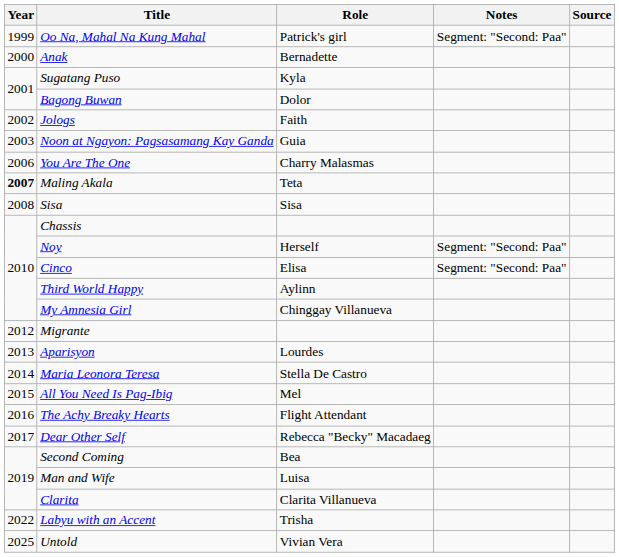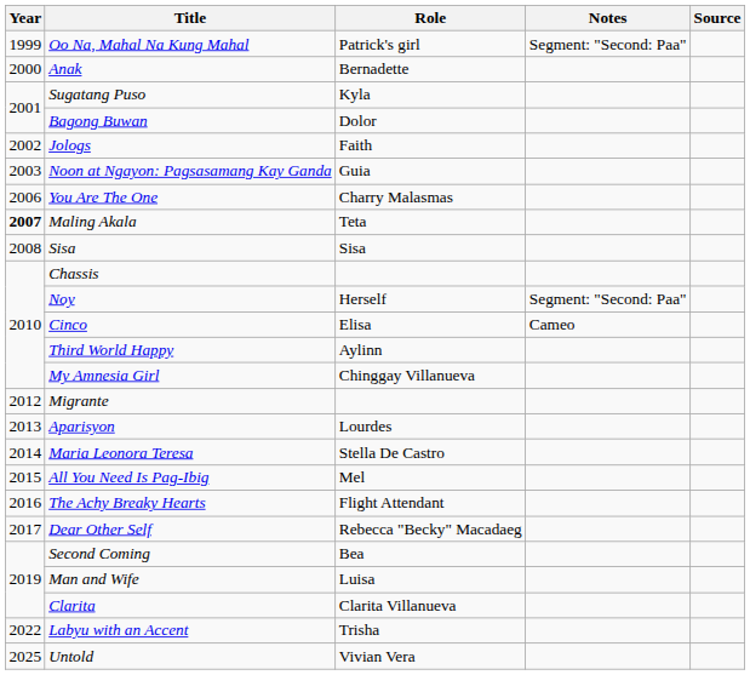Cinco | Notes: Segment: "Second: Paa" -> Cameo
